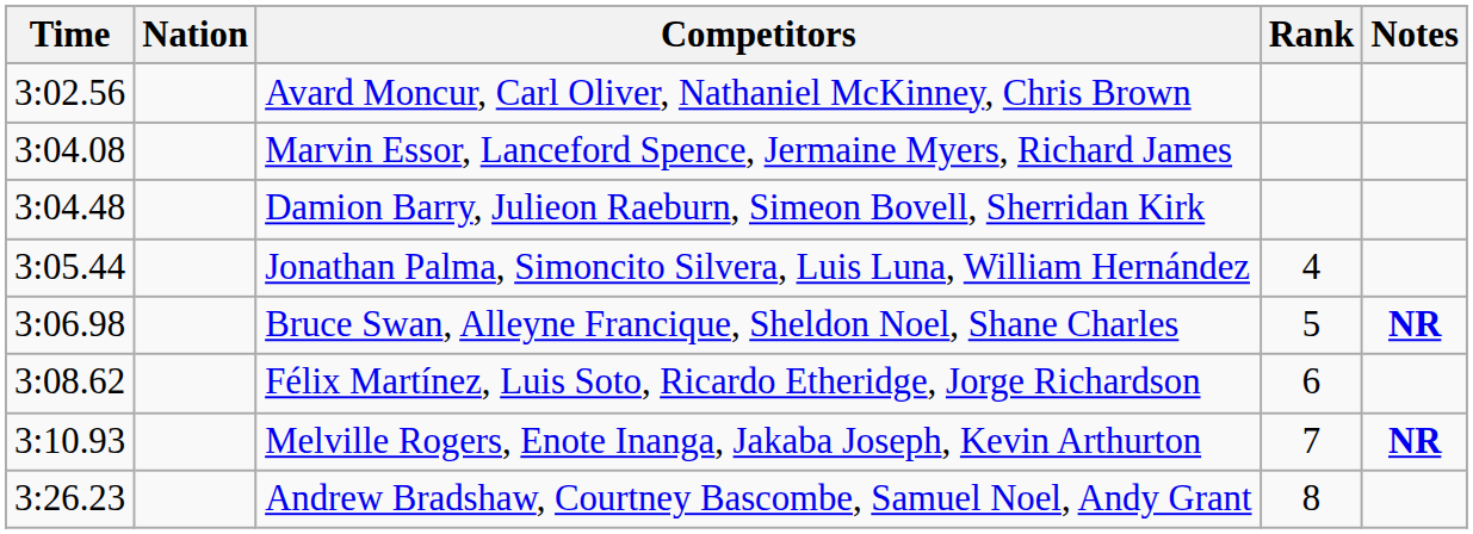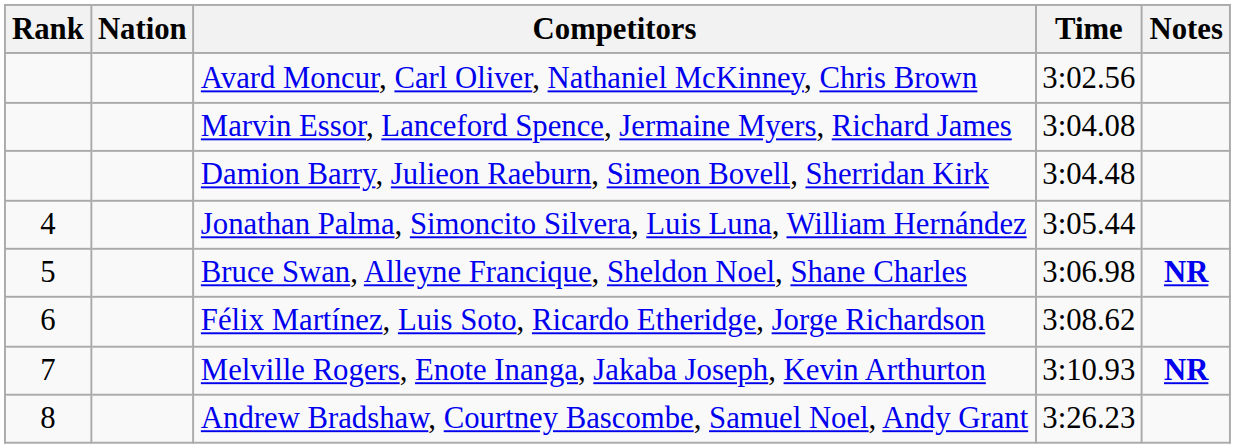columns swapped: Rank <-> Time
